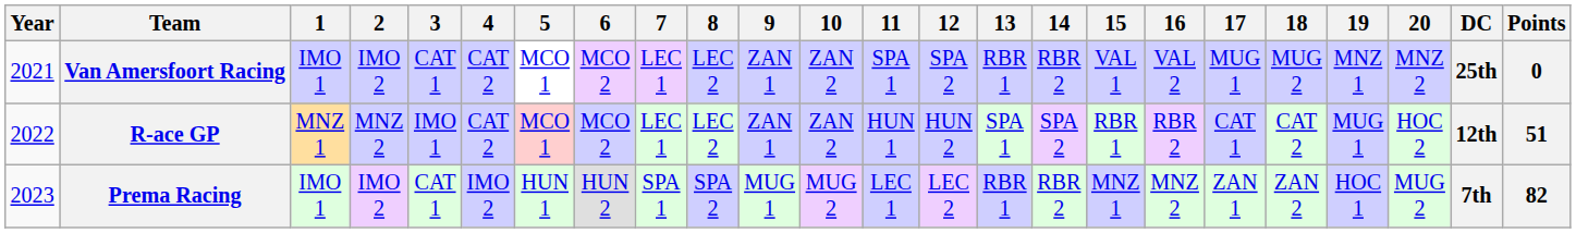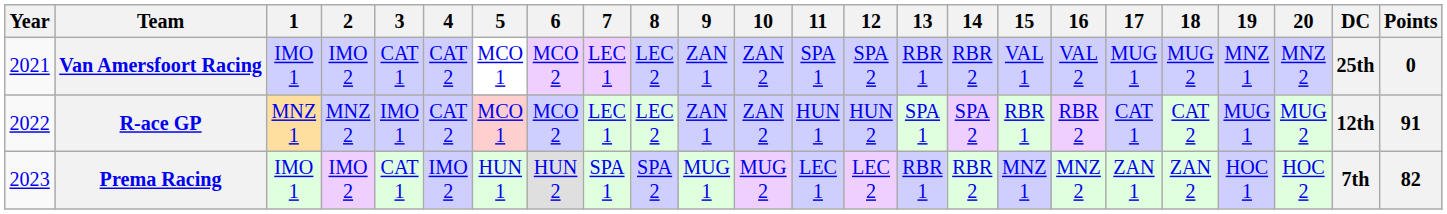R-ace GP | 20: HOC 2 -> MUG 2
R-ace GP | Points: 51 -> 91
Prema Racing | 20: MUG 2 -> HOC 2
